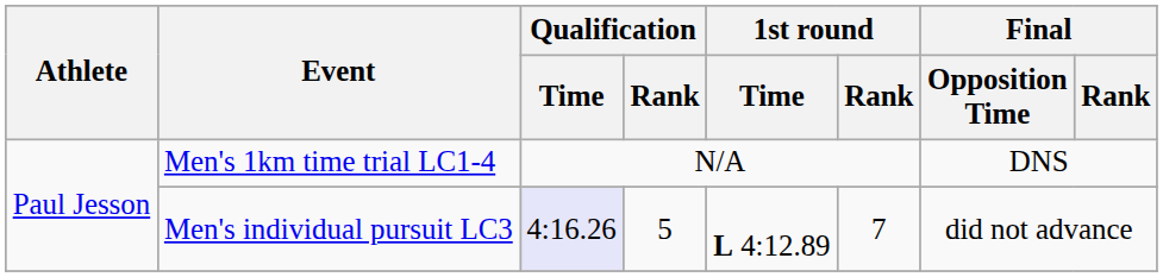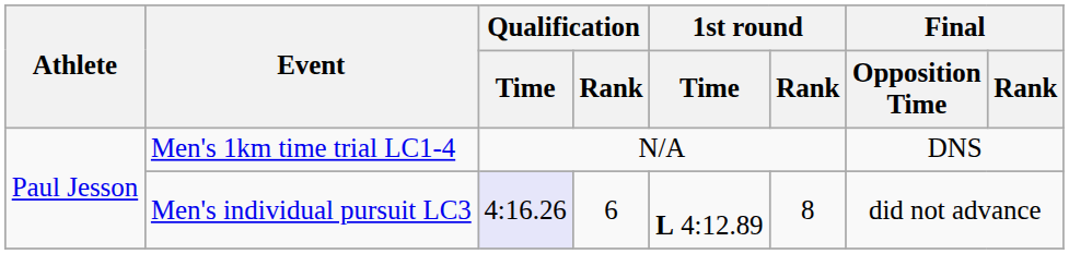Men's individual pursuit LC3 | Qualification / Rank: 5 -> 6
Men's individual pursuit LC3 | 1st round / Rank: 7 -> 8
